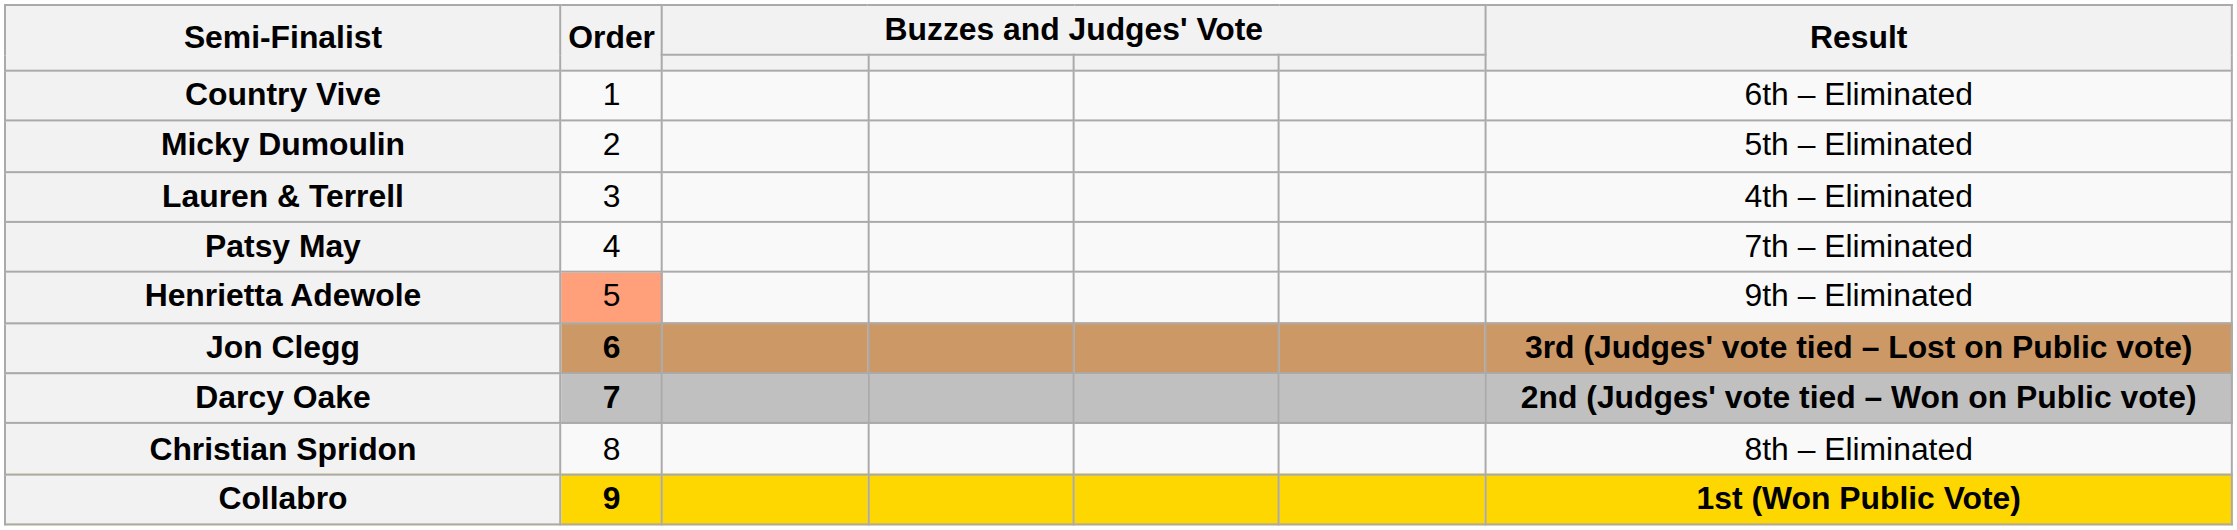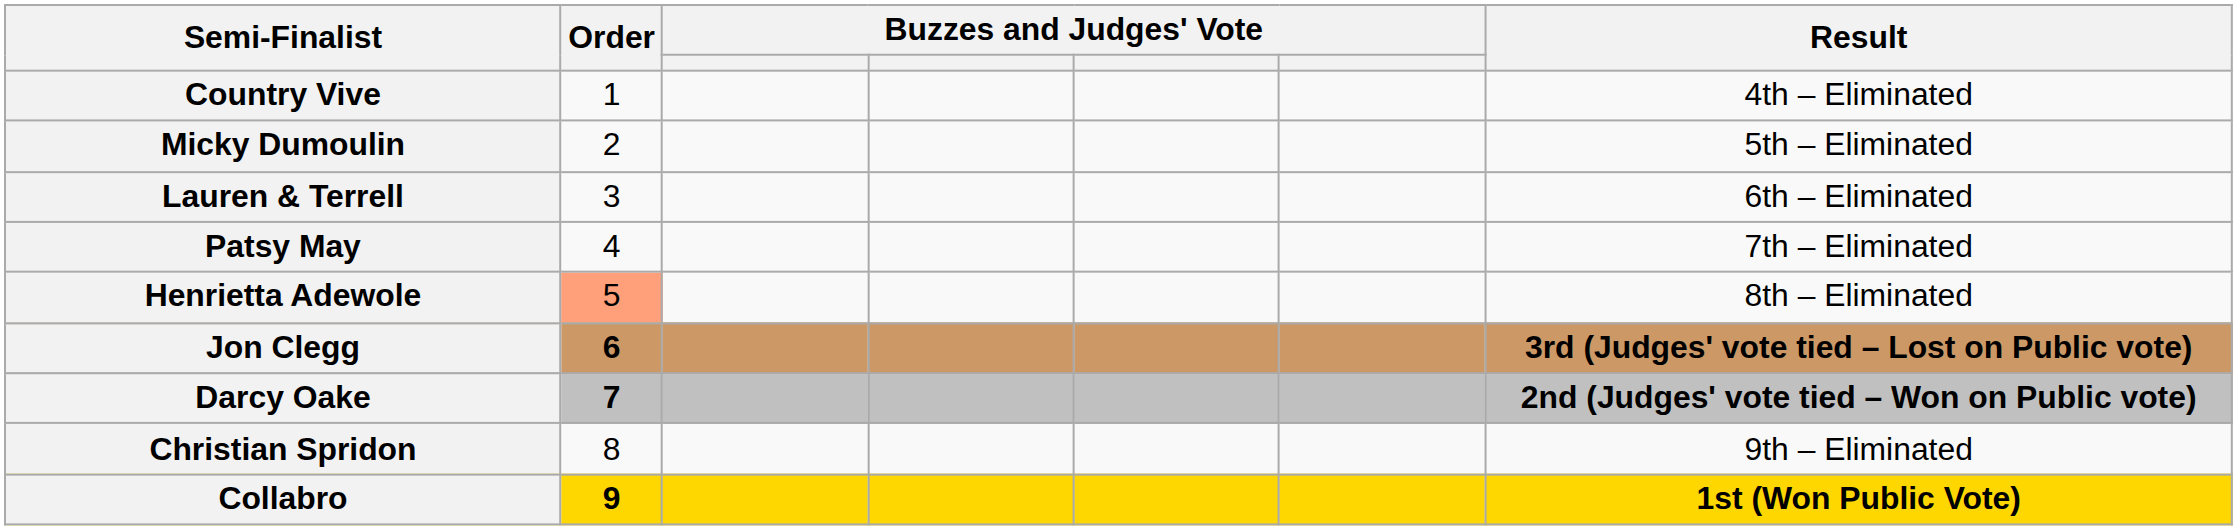Country Vive | Result: 6th – Eliminated -> 4th – Eliminated
Lauren & Terrell | Result: 4th – Eliminated -> 6th – Eliminated
Henrietta Adewole | Result: 9th – Eliminated -> 8th – Eliminated
Christian Spridon | Result: 8th – Eliminated -> 9th – Eliminated
